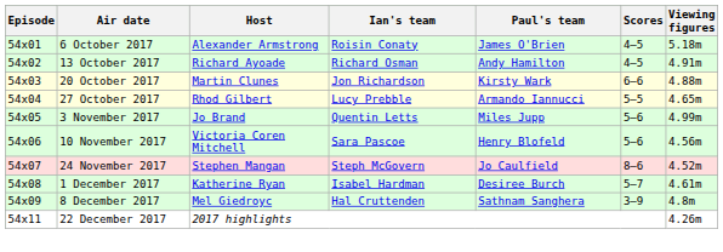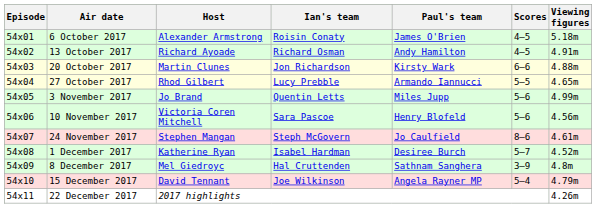24 November 2017 | Viewing figures: 4.52m -> 4.61m
1 December 2017 | Viewing figures: 4.61m -> 4.52m
+ row: 54x10 | 15 December 2017 | David Tennant | Joe Wilkinson | Angela Rayner MP | 5–4 | 4.79m
